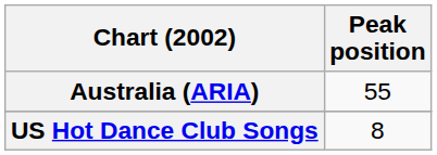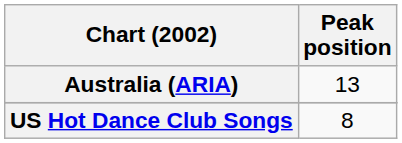Australia (ARIA) | Peak position: 55 -> 13
